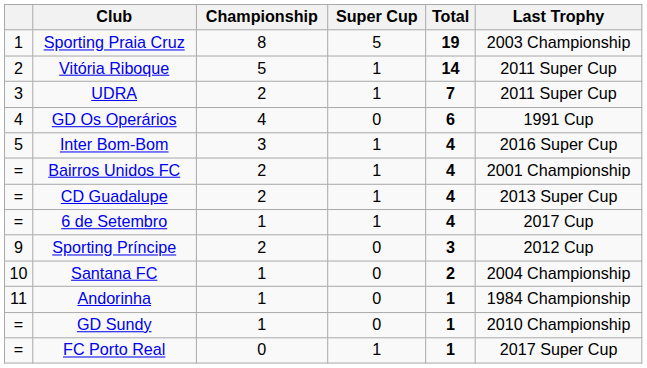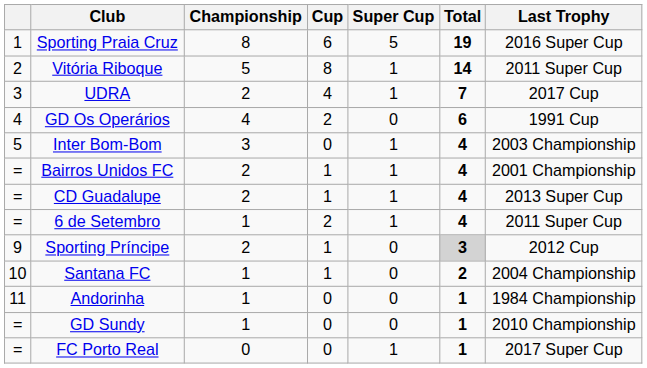+ column: Cup | 6 | 8 | 4 | 2 | 0 | 1 | 1 | 2 | 1 | 1 | 0 | 0 | 0
Sporting Praia Cruz | Last Trophy: 2003 Championship -> 2016 Super Cup
UDRA | Last Trophy: 2011 Super Cup -> 2017 Cup
Inter Bom-Bom | Last Trophy: 2016 Super Cup -> 2003 Championship
6 de Setembro | Last Trophy: 2017 Cup -> 2011 Super Cup
Sporting Príncipe | Total: no background -> lightgrey background
